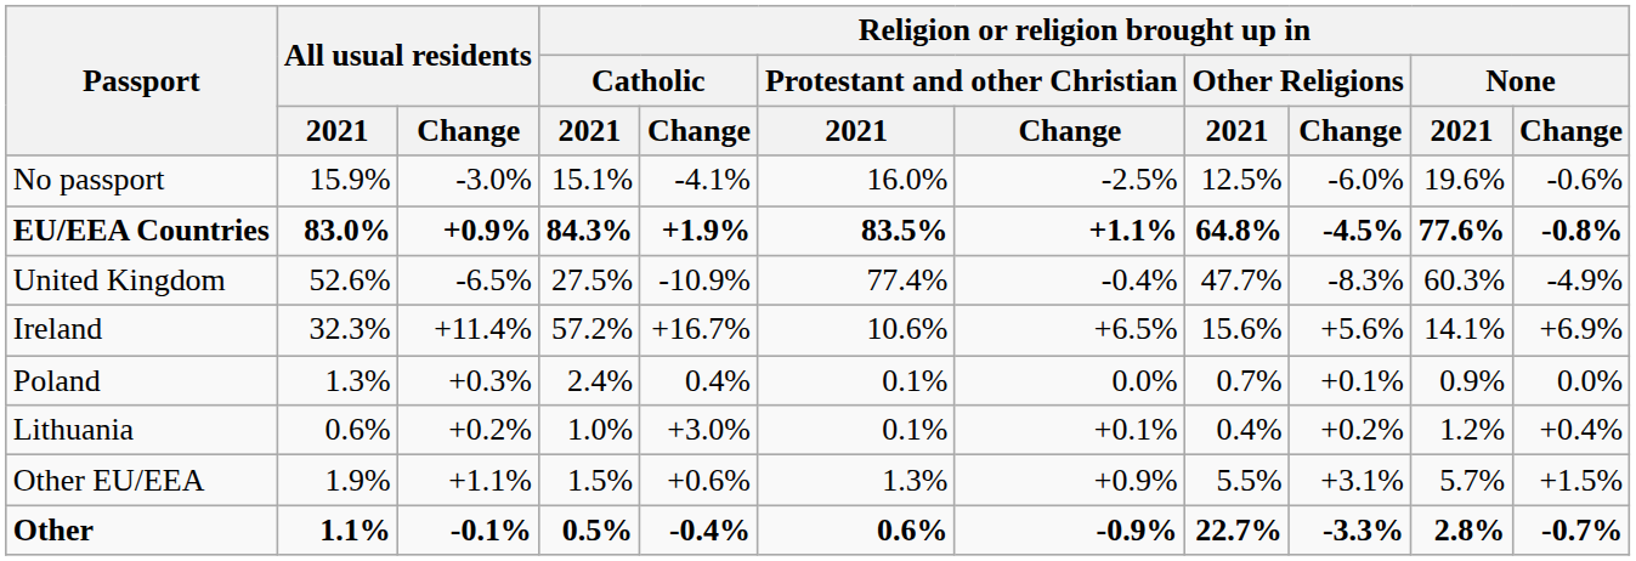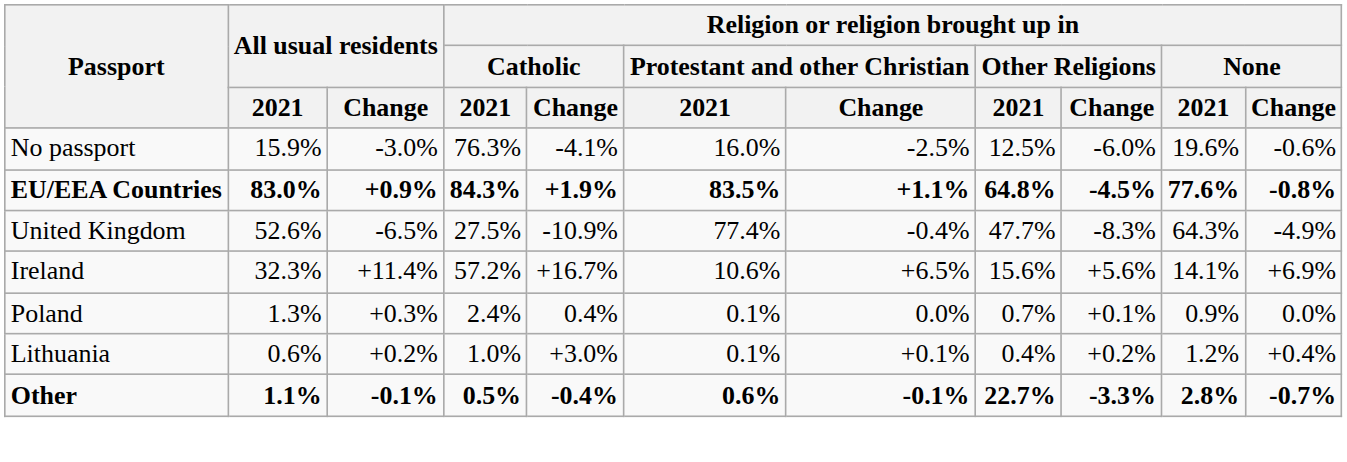No passport | Religion or religion brought up in / Catholic / 2021: 15.1% -> 76.3%
United Kingdom | Religion or religion brought up in / None / 2021: 60.3% -> 64.3%
- row: Other EU/EEA | 1.9% | +1.1% | 1.5% | +0.6% | 1.3% | +0.9% | 5.5% | +3.1% | 5.7% | +1.5%
Other | column 7: -0.9% -> -0.1%
